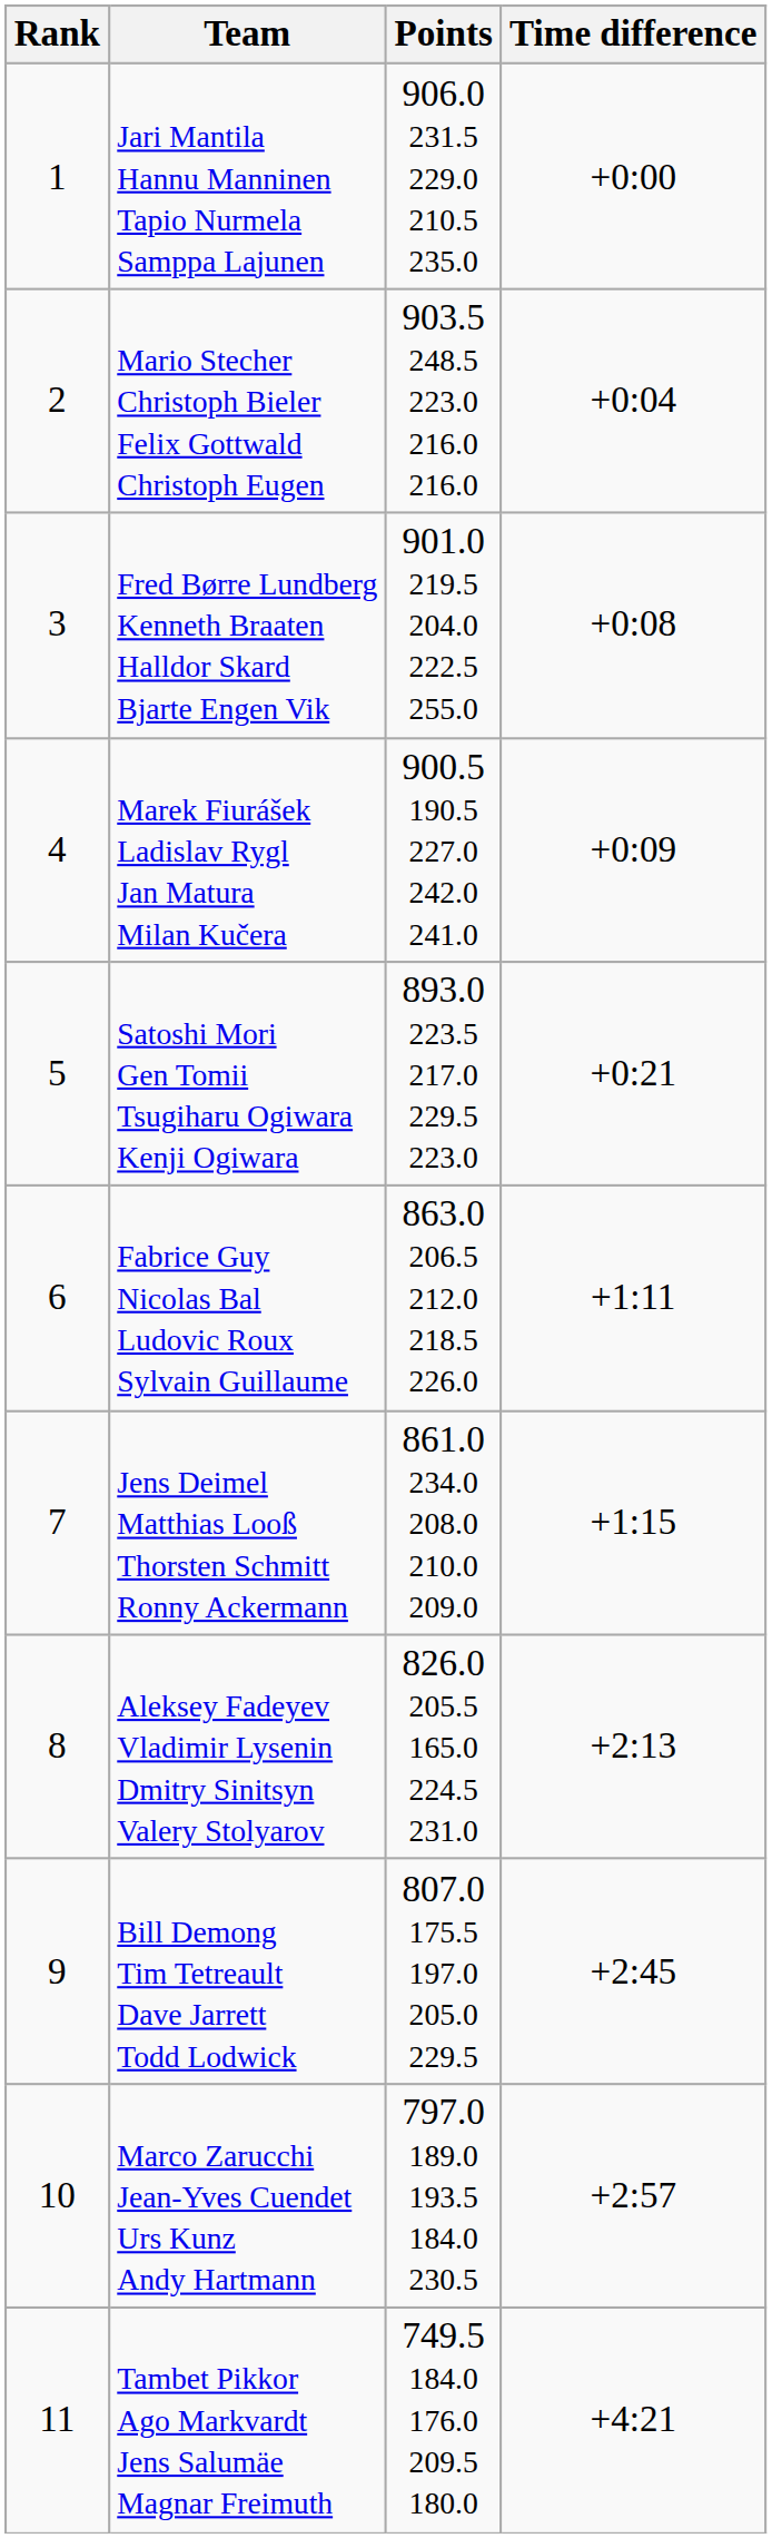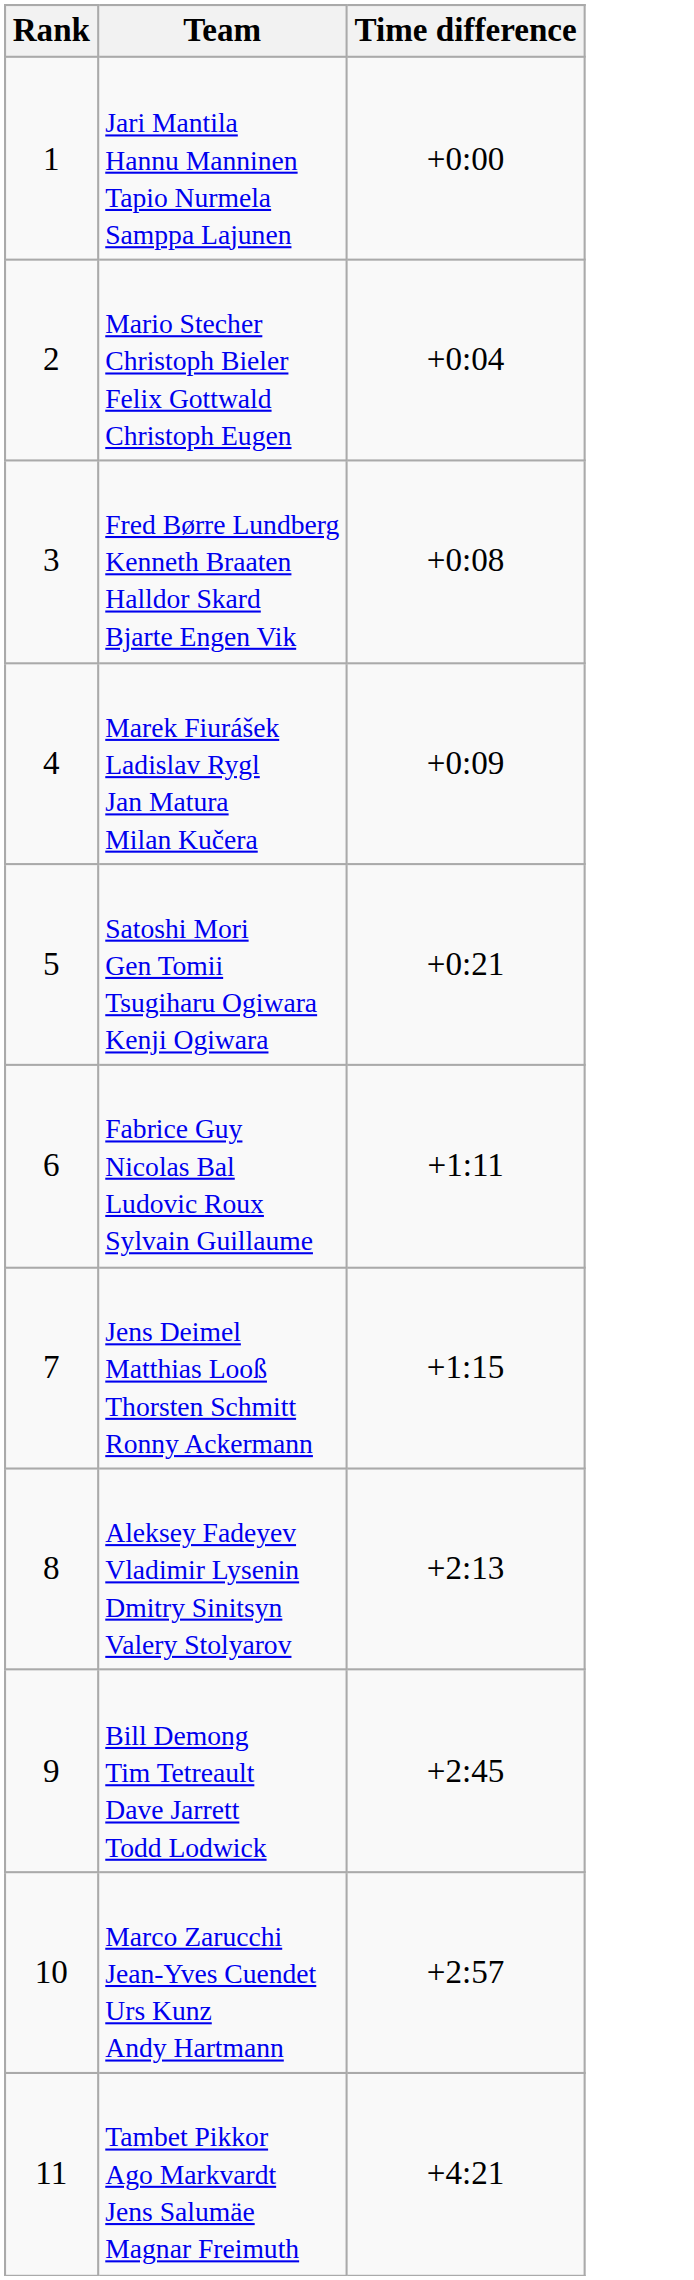- column: Points | 906.0 231.5 229.0 210.5 235.0 | 903.5 248.5 223.0 216.0 216.0 | 901.0 219.5 204.0 222.5 255.0 | 900.5 190.5 227.0 242.0 241.0 | 893.0 223.5 217.0 229.5 223.0 | 863.0 206.5 212.0 218.5 226.0 | 861.0 234.0 208.0 210.0 209.0 | 826.0 205.5 165.0 224.5 231.0 | 807.0 175.5 197.0 205.0 229.5 | 797.0 189.0 193.5 184.0 230.5 | 749.5 184.0 176.0 209.5 180.0
